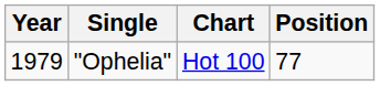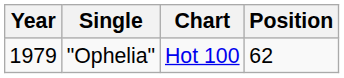"Ophelia" | Position: 77 -> 62
